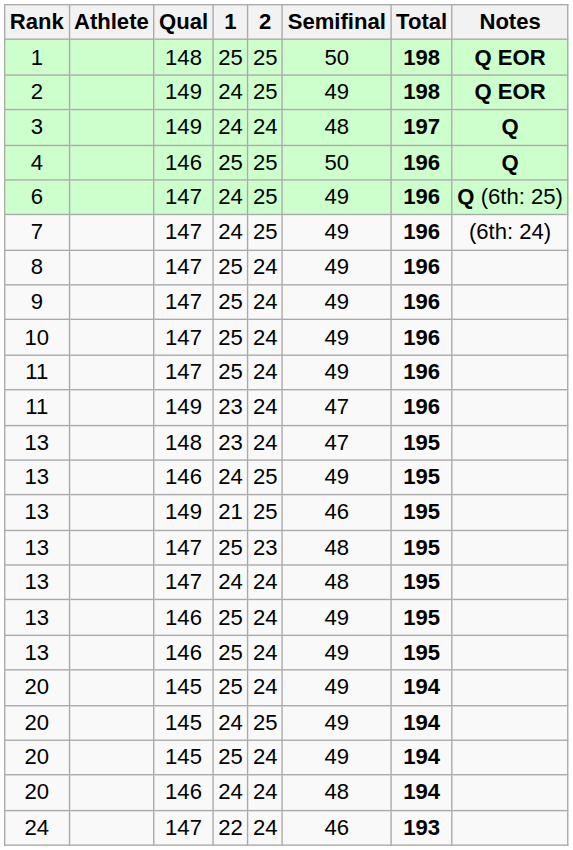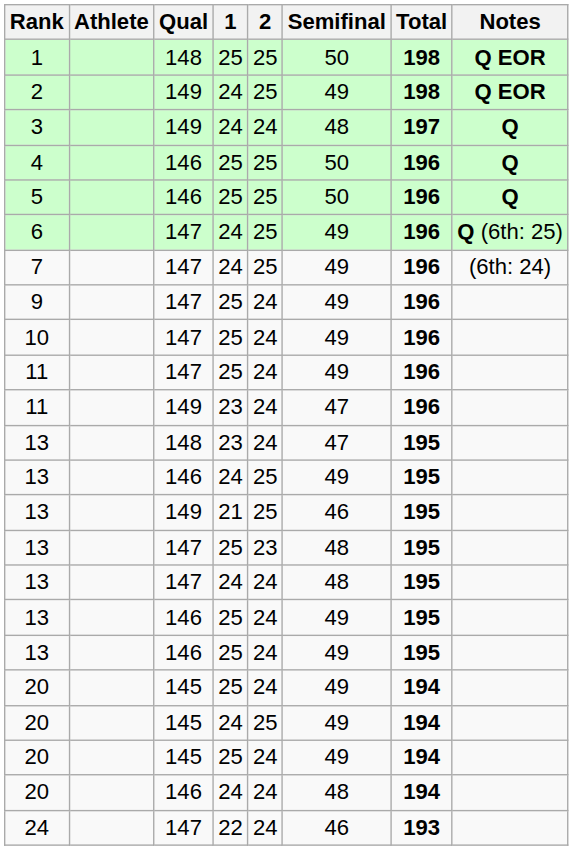+ row: 5 | 146 | 25 | 25 | 50 | 196 | Q
- row: 8 | 147 | 25 | 24 | 49 | 196
